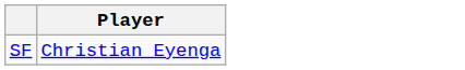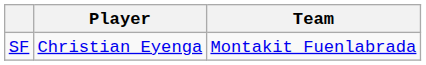+ column: Team | Montakit Fuenlabrada
